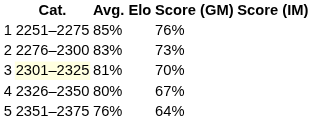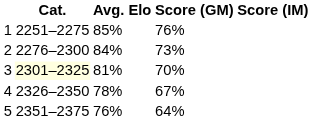2 | Avg. Elo: 83% -> 84%
4 | Avg. Elo: 80% -> 78%
